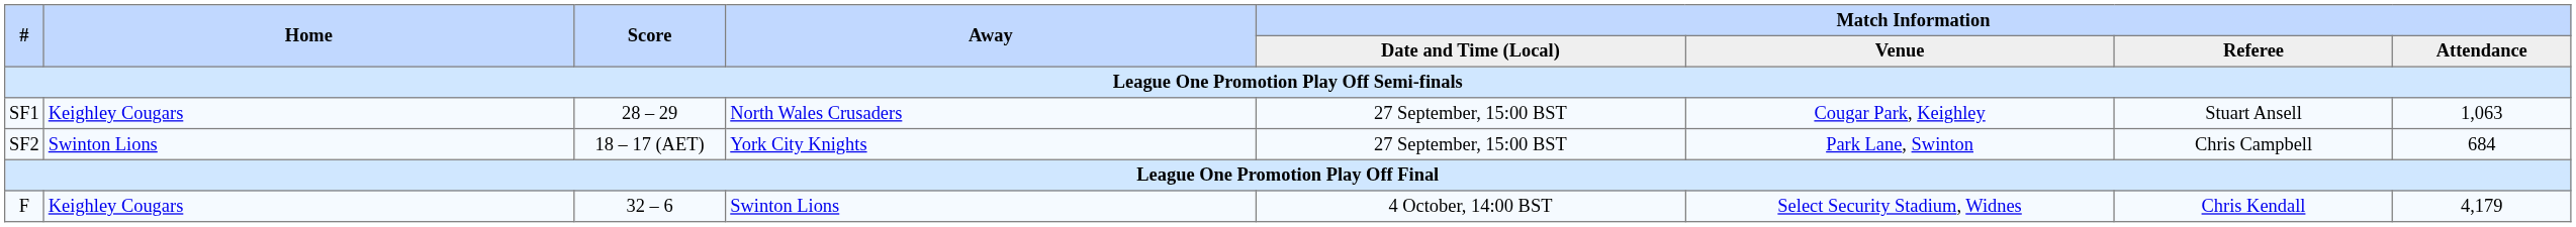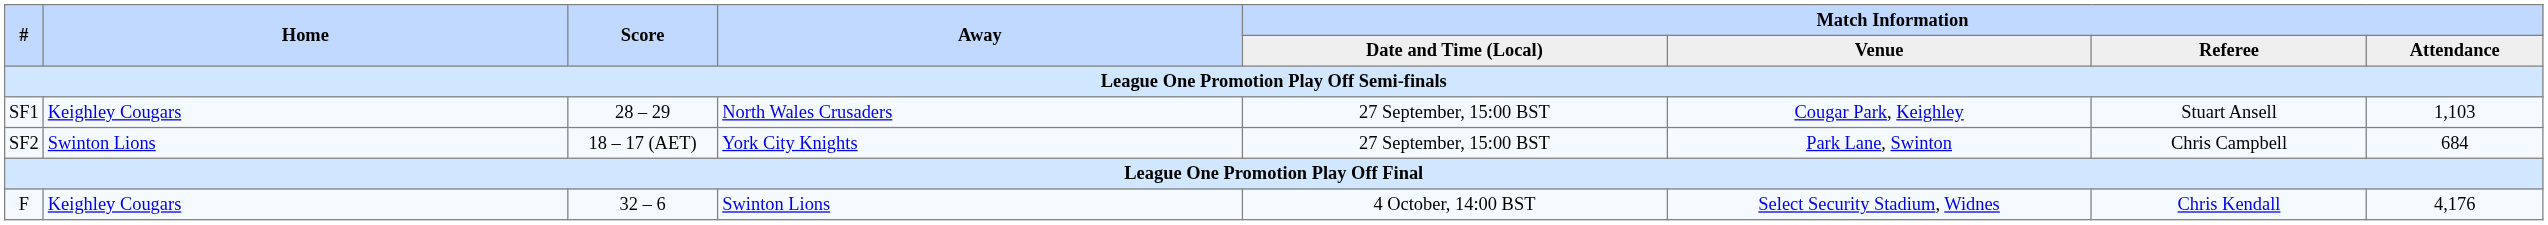SF1 | Match Information / Attendance: 1,063 -> 1,103
F | Match Information / Attendance: 4,179 -> 4,176
